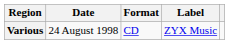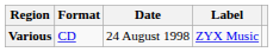columns swapped: Date <-> Format
